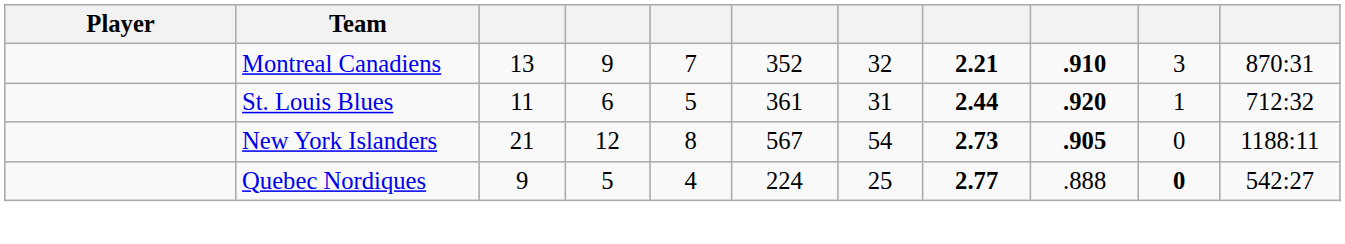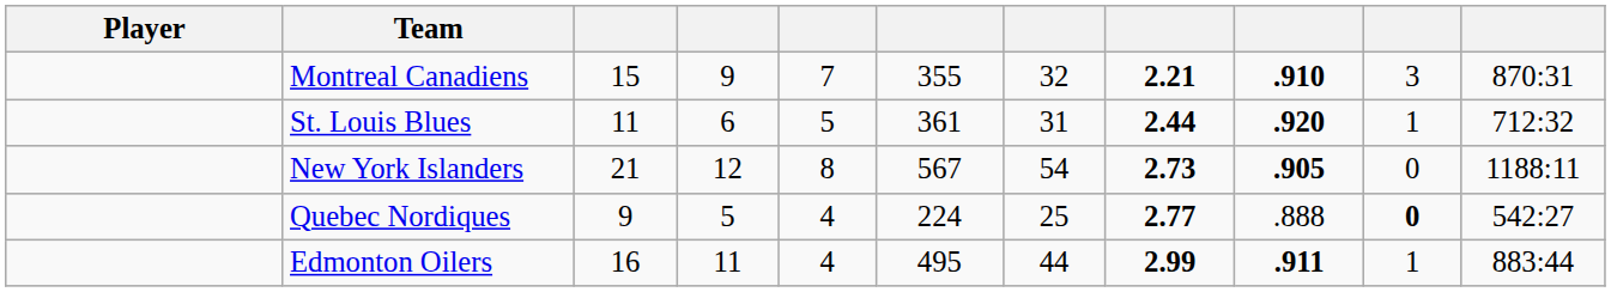Montreal Canadiens | column 3: 13 -> 15
Montreal Canadiens | column 6: 352 -> 355
+ row: Edmonton Oilers | 16 | 11 | 4 | 495 | 44 | 2.99 | .911 | 1 | 883:44
